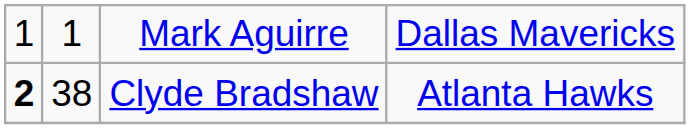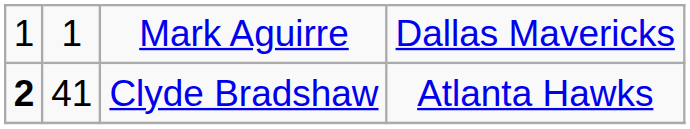Clyde Bradshaw | column 2: 38 -> 41
